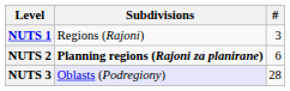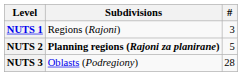NUTS 2 | #: 6 -> 5
NUTS 3 | Subdivisions: lavender background -> no background
